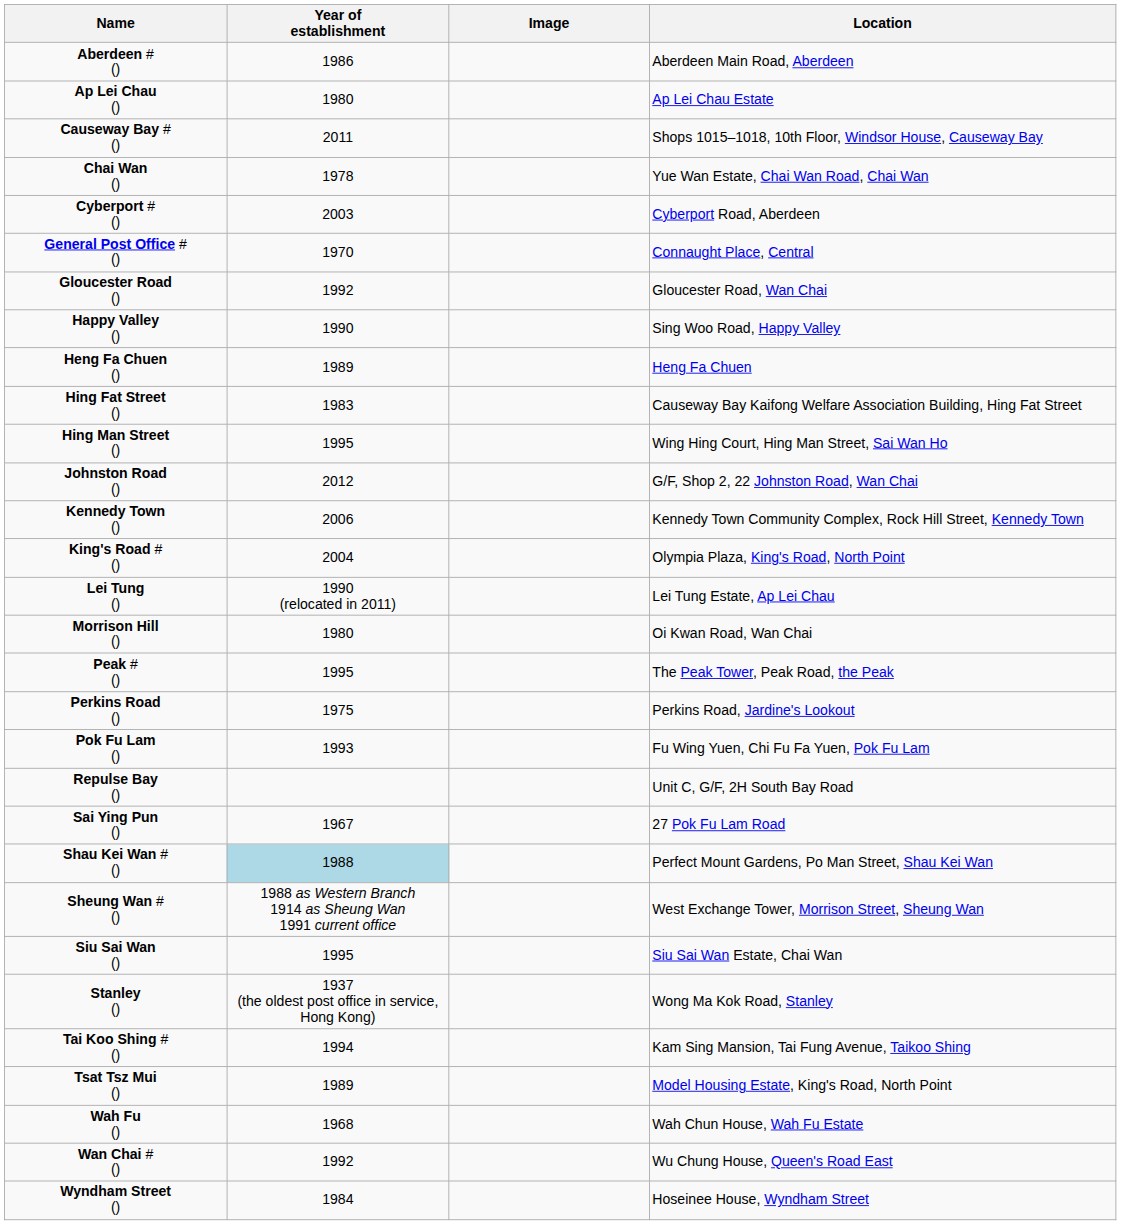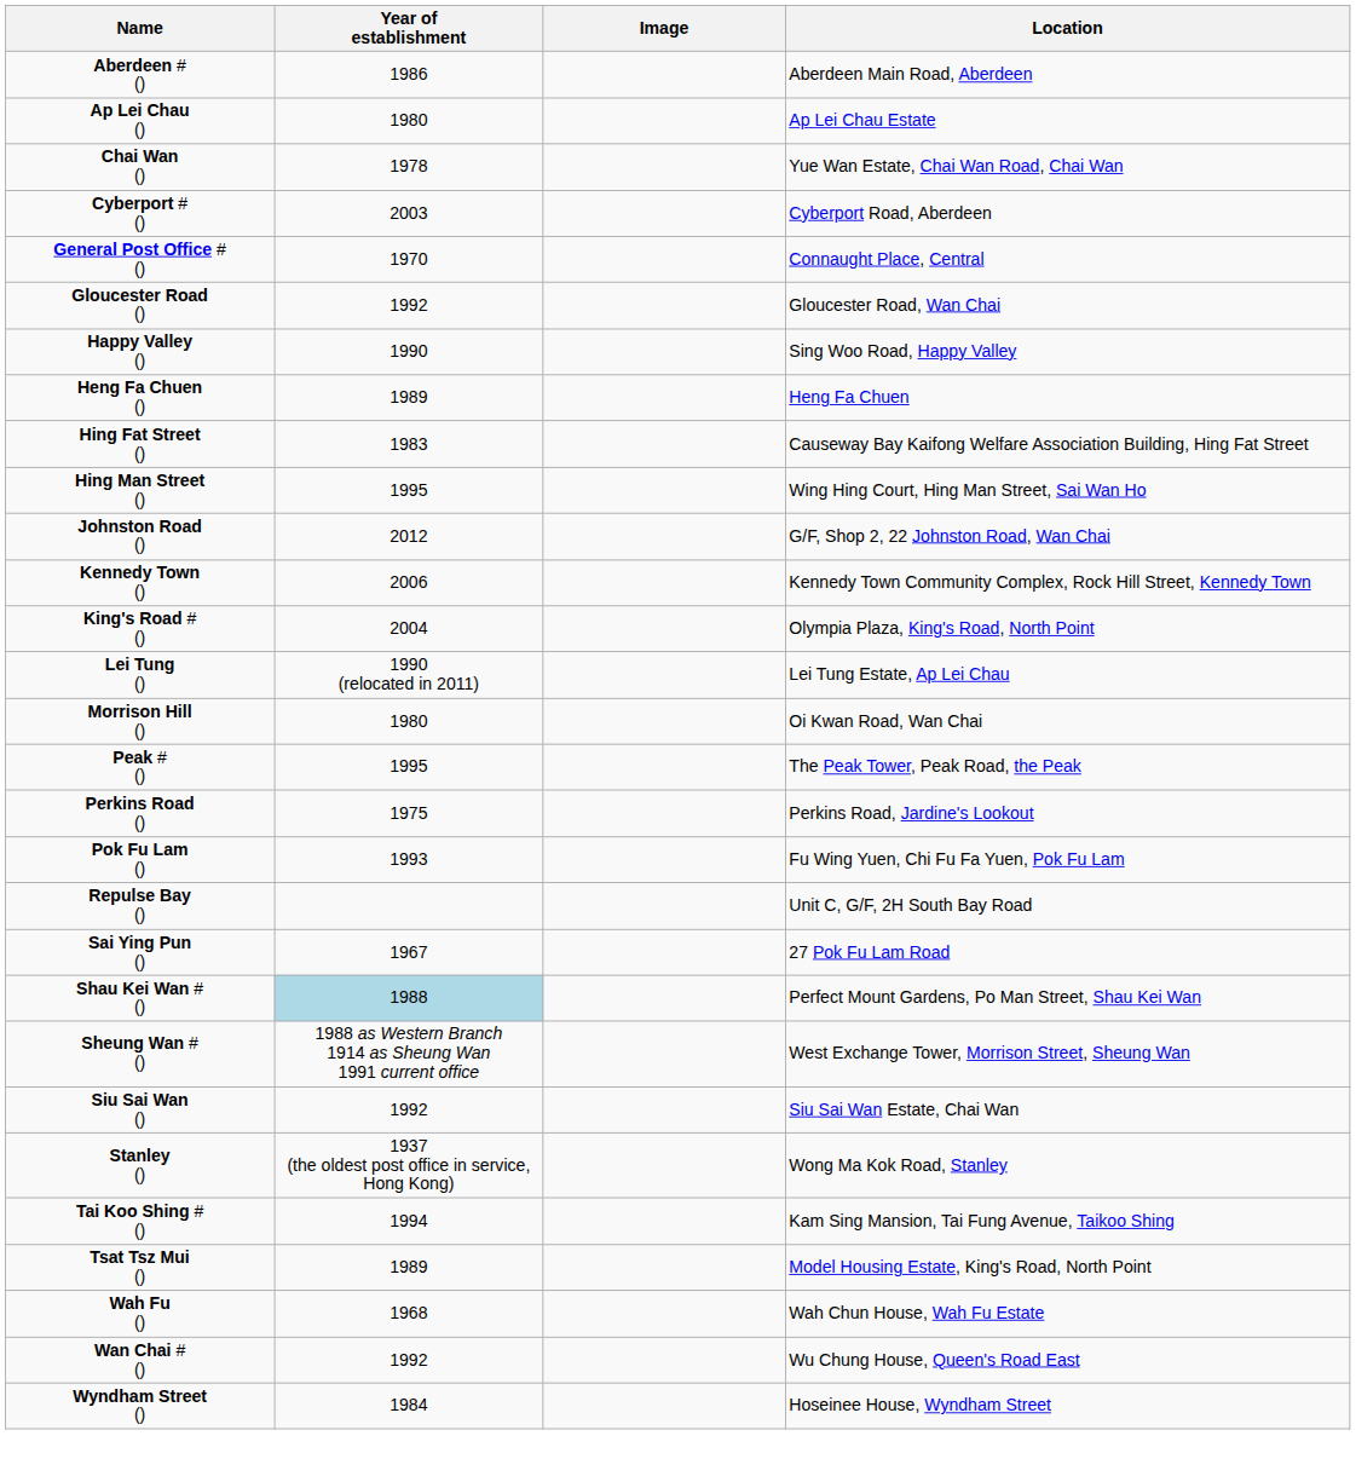- row: Causeway Bay # () | 2011 | Shops 1015–1018, 10th Floor, Windsor House, Causeway Bay
Siu Sai Wan () | Year of establishment: 1995 -> 1992
